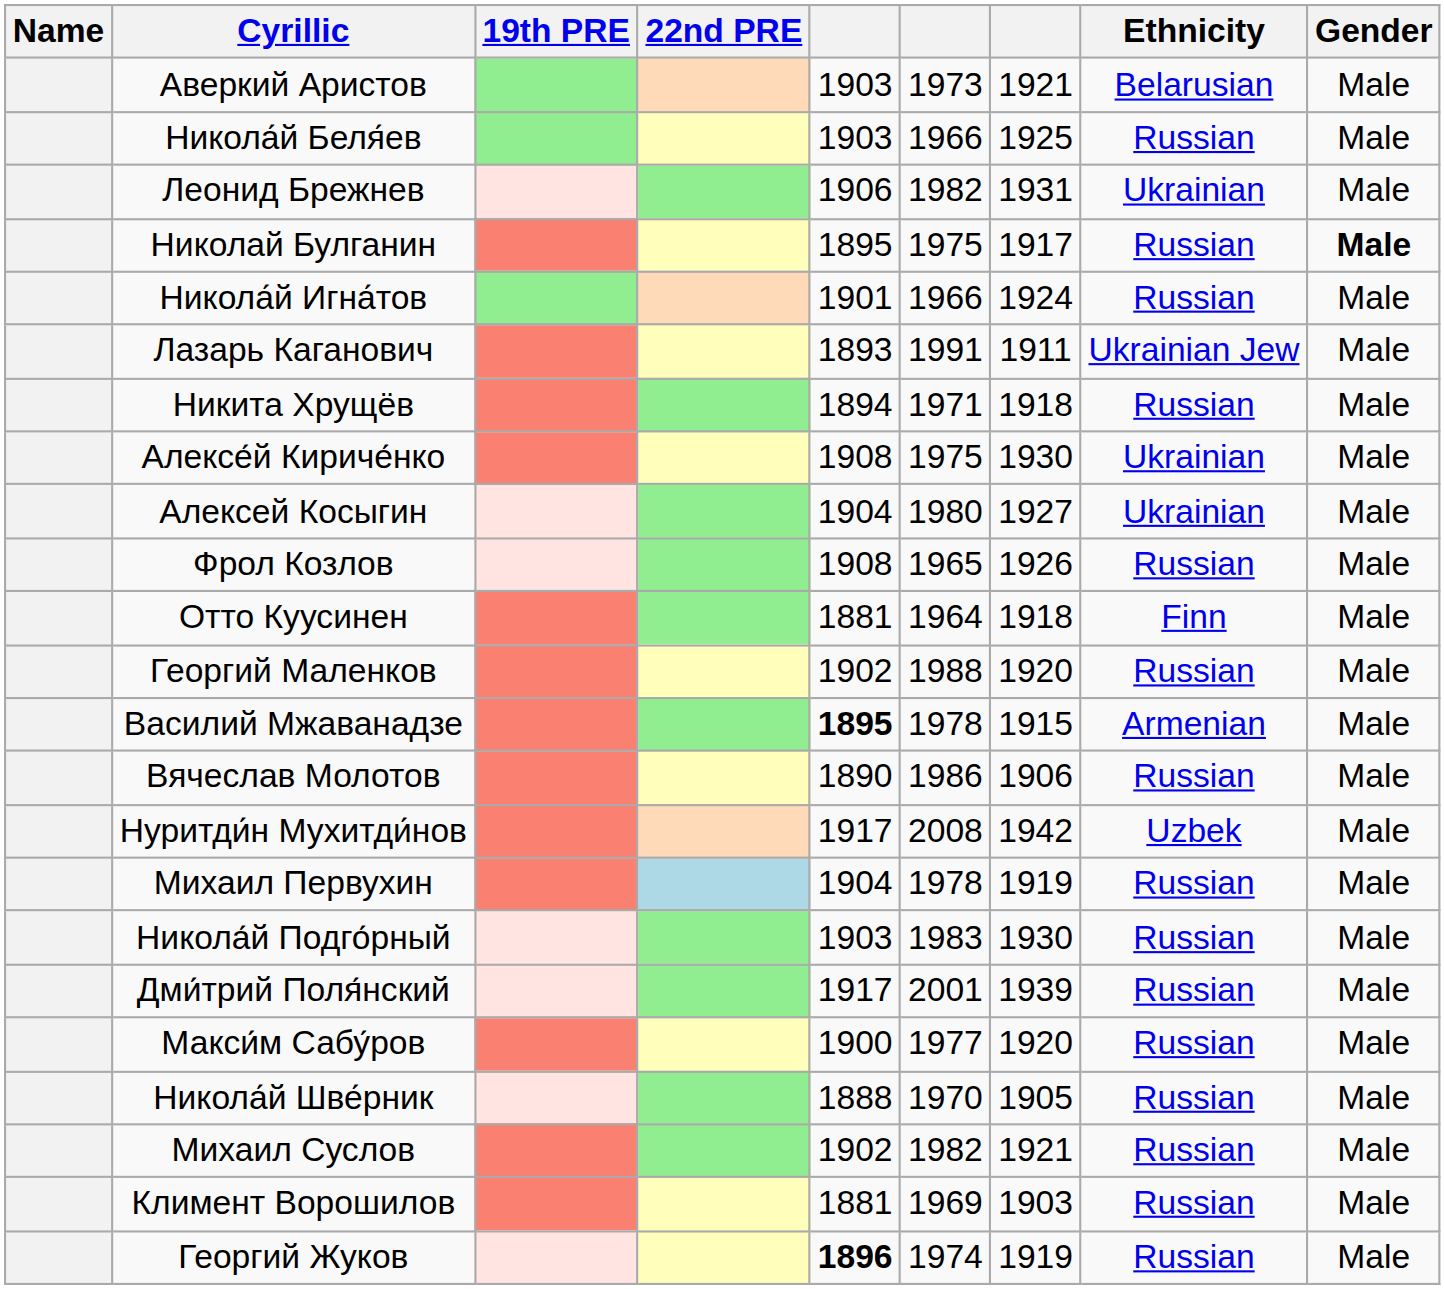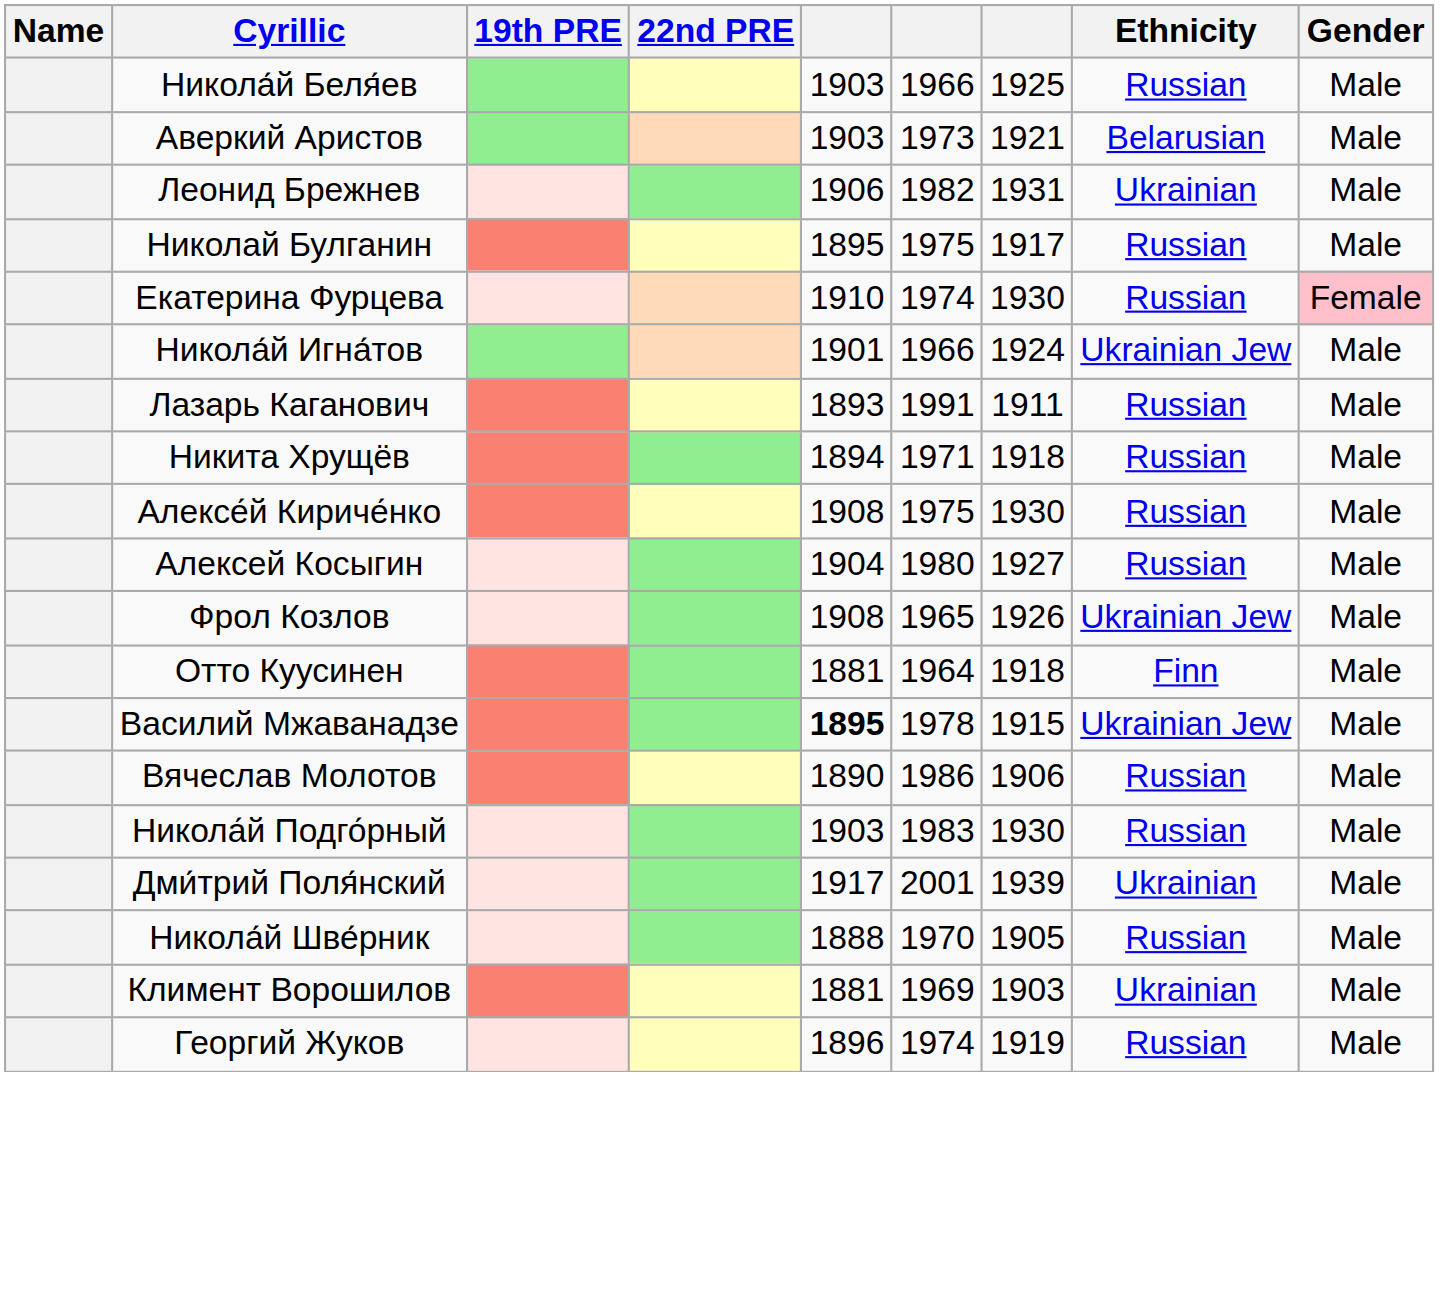rows swapped: Аверкий Аристов <-> Никола́й Беля́ев
Николай Булганин | Gender: bold -> normal
+ row: Екатерина Фурцева | 1910 | 1974 | 1930 | Russian | Female
Никола́й Игна́тов | Ethnicity: Russian -> Ukrainian Jew
Лазарь Каганович | Ethnicity: Ukrainian Jew -> Russian
Алексе́й Кириче́нко | Ethnicity: Ukrainian -> Russian
Алексей Косыгин | Ethnicity: Ukrainian -> Russian
Фрол Козлов | Ethnicity: Russian -> Ukrainian Jew
- row: Георгий Маленков | 1902 | 1988 | 1920 | Russian | Male
Василий Мжаванадзе | Ethnicity: Armenian -> Ukrainian Jew
- row: Нуритди́н Мухитди́нов | 1917 | 2008 | 1942 | Uzbek | Male
- row: Михаил Первухин | 1904 | 1978 | 1919 | Russian | Male
Дми́трий Поля́нский | Ethnicity: Russian -> Ukrainian
- row: Макси́м Сабу́ров | 1900 | 1977 | 1920 | Russian | Male
- row: Михаил Суслов | 1902 | 1982 | 1921 | Russian | Male
Климент Ворошилов | Ethnicity: Russian -> Ukrainian
Георгий Жуков | column 5: bold -> normal
